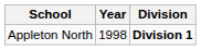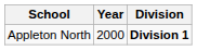Appleton North | Year: 1998 -> 2000
